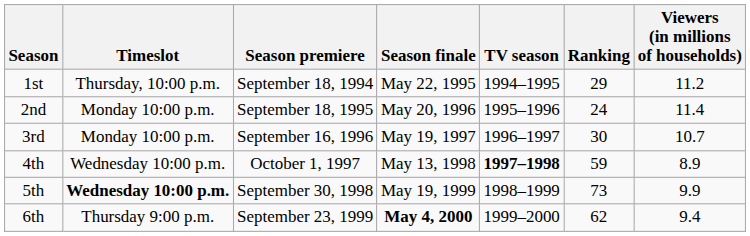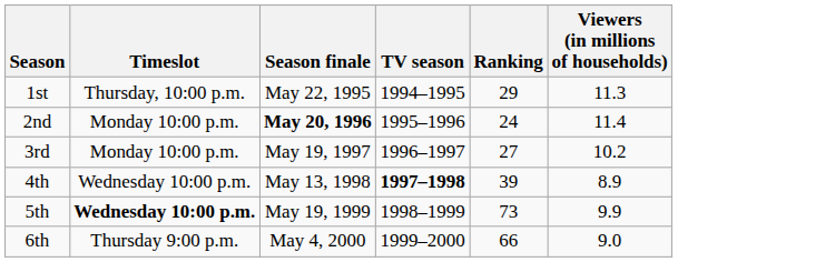- column: Season premiere | September 18, 1994 | September 18, 1995 | September 16, 1996 | October 1, 1997 | September 30, 1998 | September 23, 1999
1st | Viewers (in millions of households): 11.2 -> 11.3
2nd | Season finale: normal -> bold
3rd | Ranking: 30 -> 27
3rd | Viewers (in millions of households): 10.7 -> 10.2
4th | Ranking: 59 -> 39
6th | Season finale: bold -> normal
6th | Ranking: 62 -> 66
6th | Viewers (in millions of households): 9.4 -> 9.0
